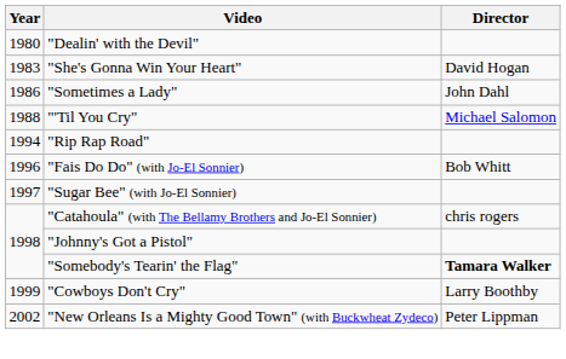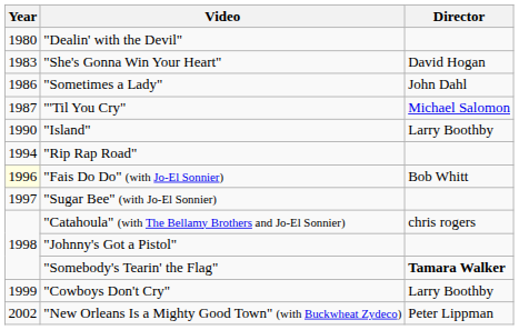"'Til You Cry" | Year: 1988 -> 1987
+ row: 1990 | "Island" | Larry Boothby
"Fais Do Do" (with Jo-El Sonnier) | Year: no background -> lightyellow background
